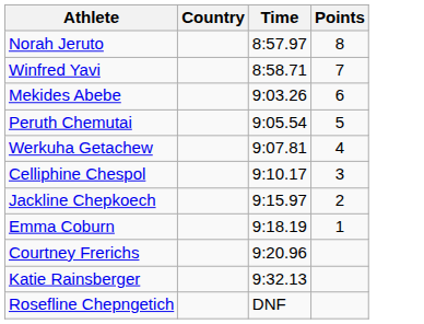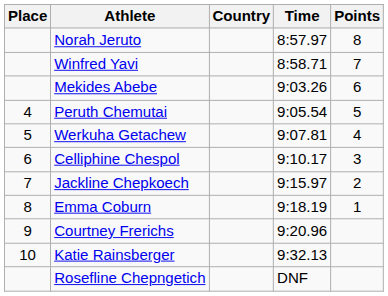+ column: Place | 4 | 5 | 6 | 7 | 8 | 9 | 10
